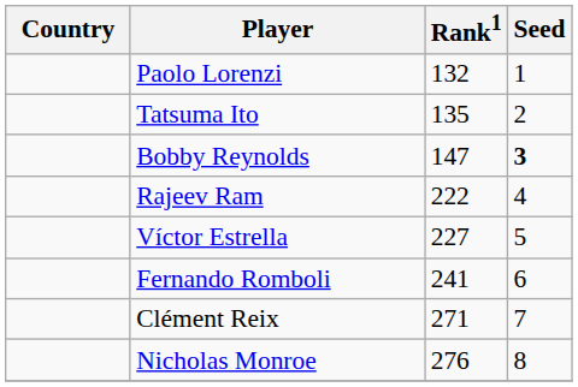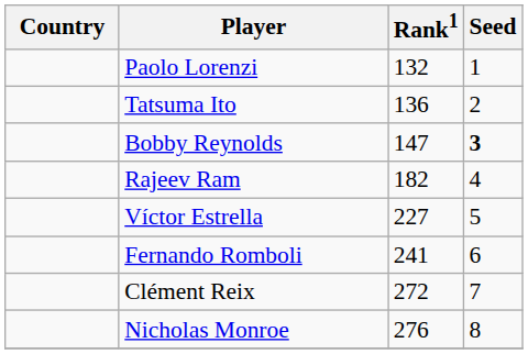Tatsuma Ito | Rank1: 135 -> 136
Rajeev Ram | Rank1: 222 -> 182
Clément Reix | Rank1: 271 -> 272
